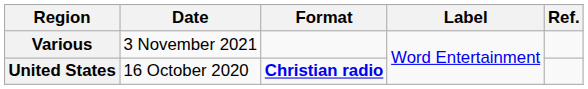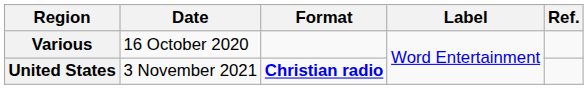Various | Date: 3 November 2021 -> 16 October 2020
United States | Date: 16 October 2020 -> 3 November 2021
